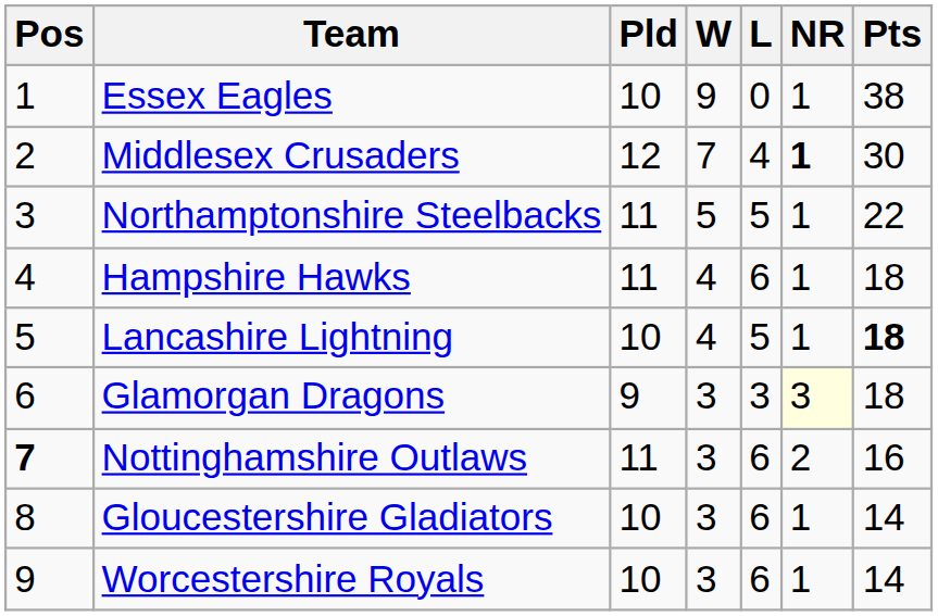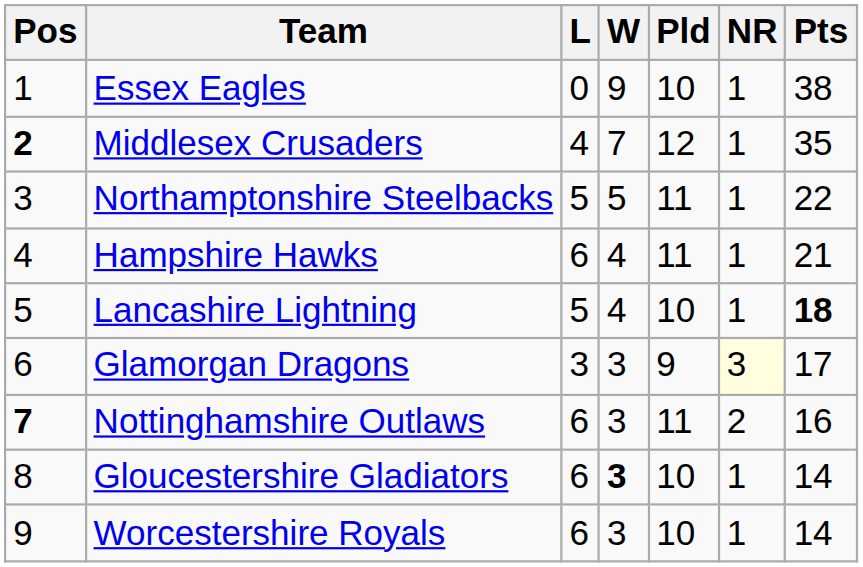columns swapped: Pld <-> L
Middlesex Crusaders | Pos: normal -> bold
Middlesex Crusaders | NR: bold -> normal
Middlesex Crusaders | Pts: 30 -> 35
Hampshire Hawks | Pts: 18 -> 21
Glamorgan Dragons | Pts: 18 -> 17
Gloucestershire Gladiators | W: normal -> bold
